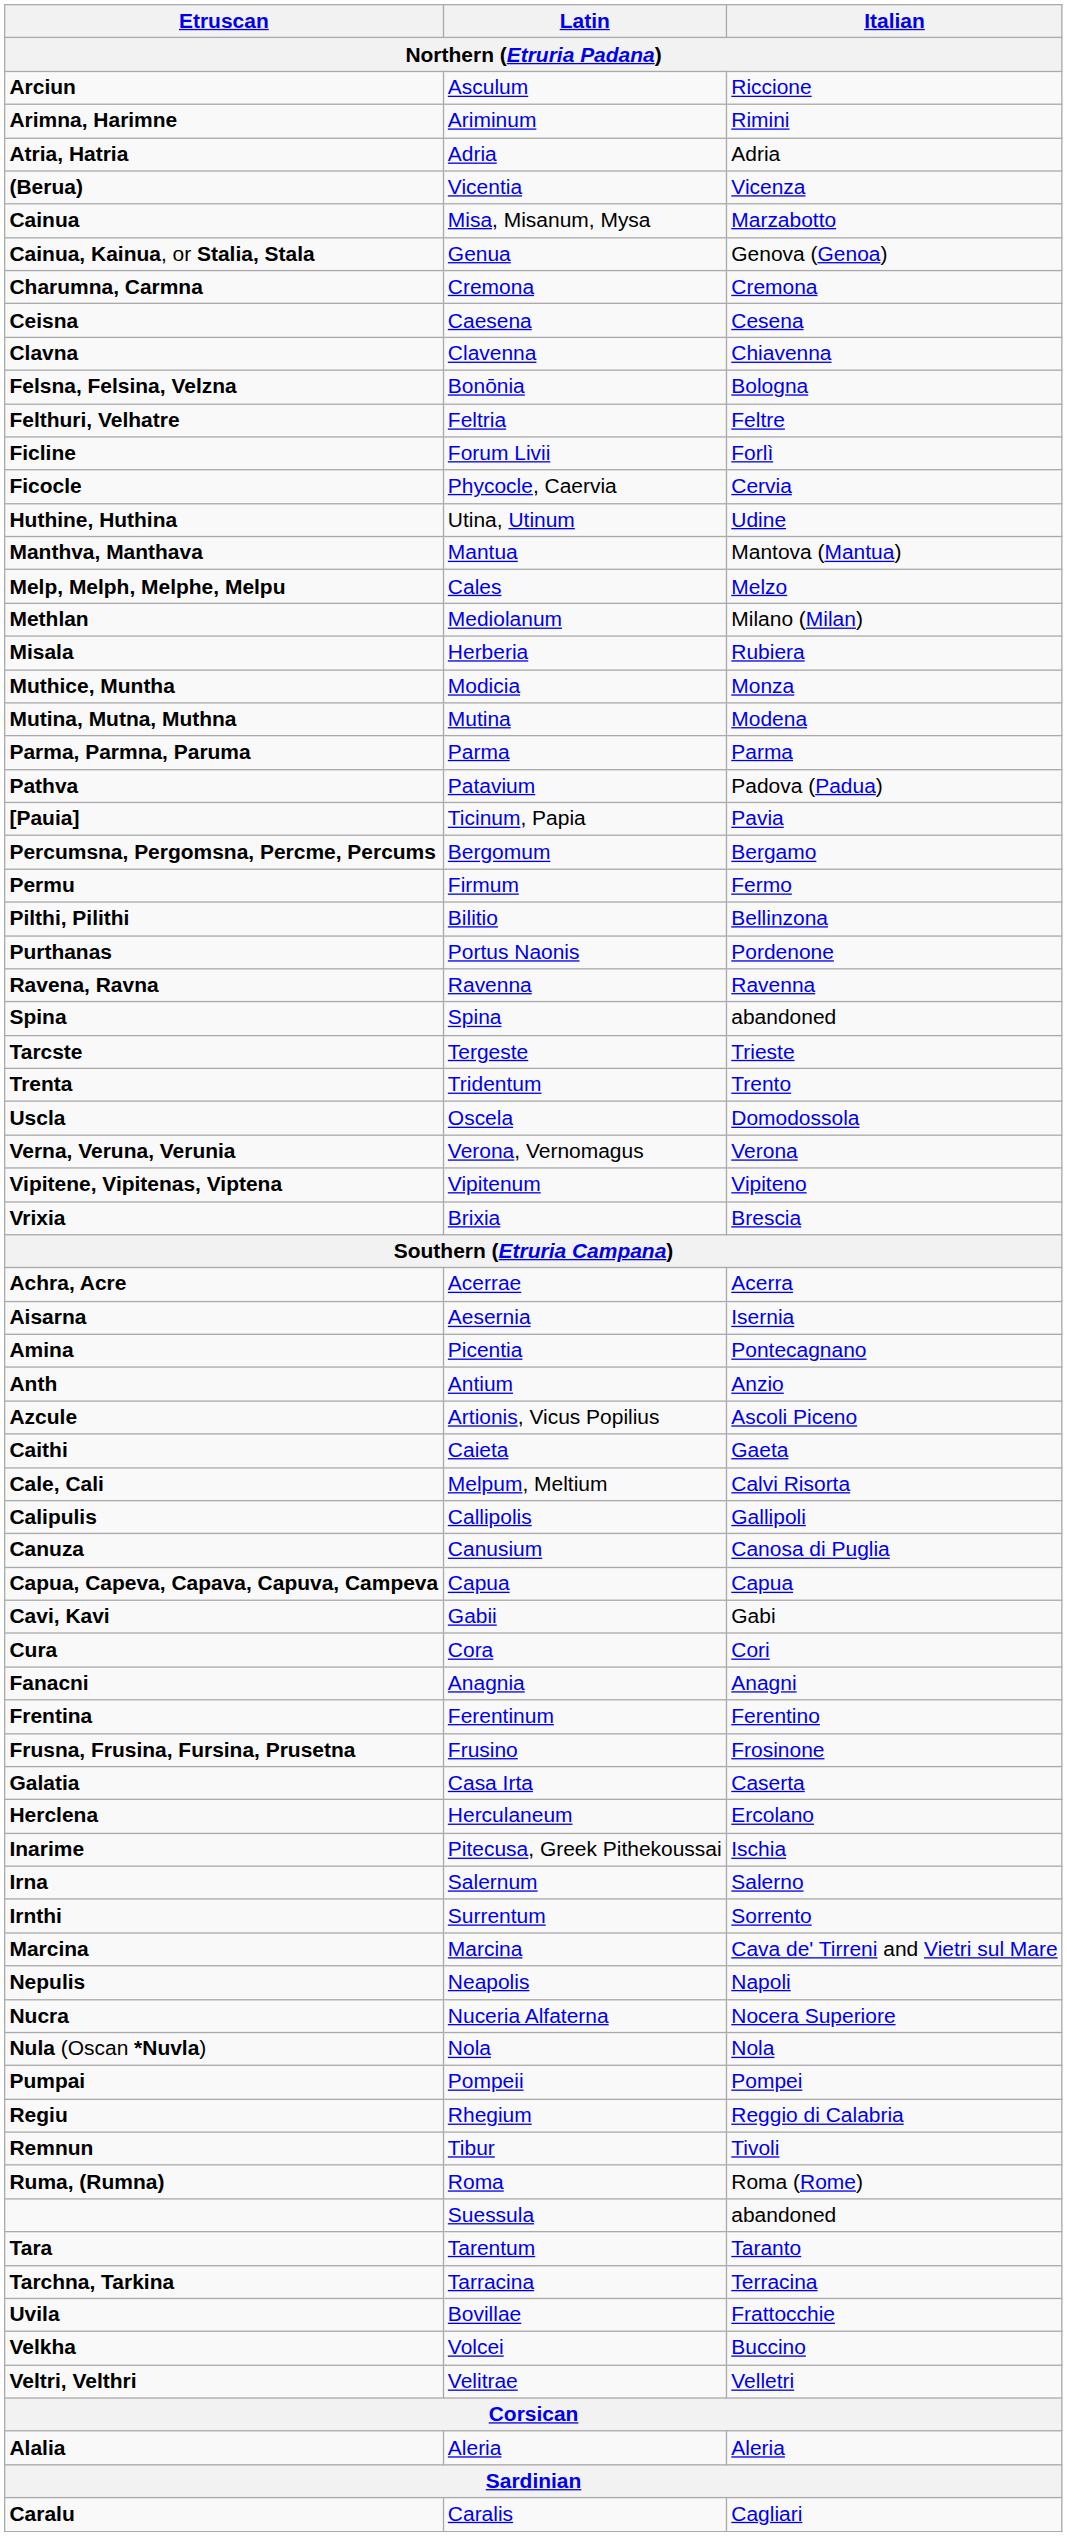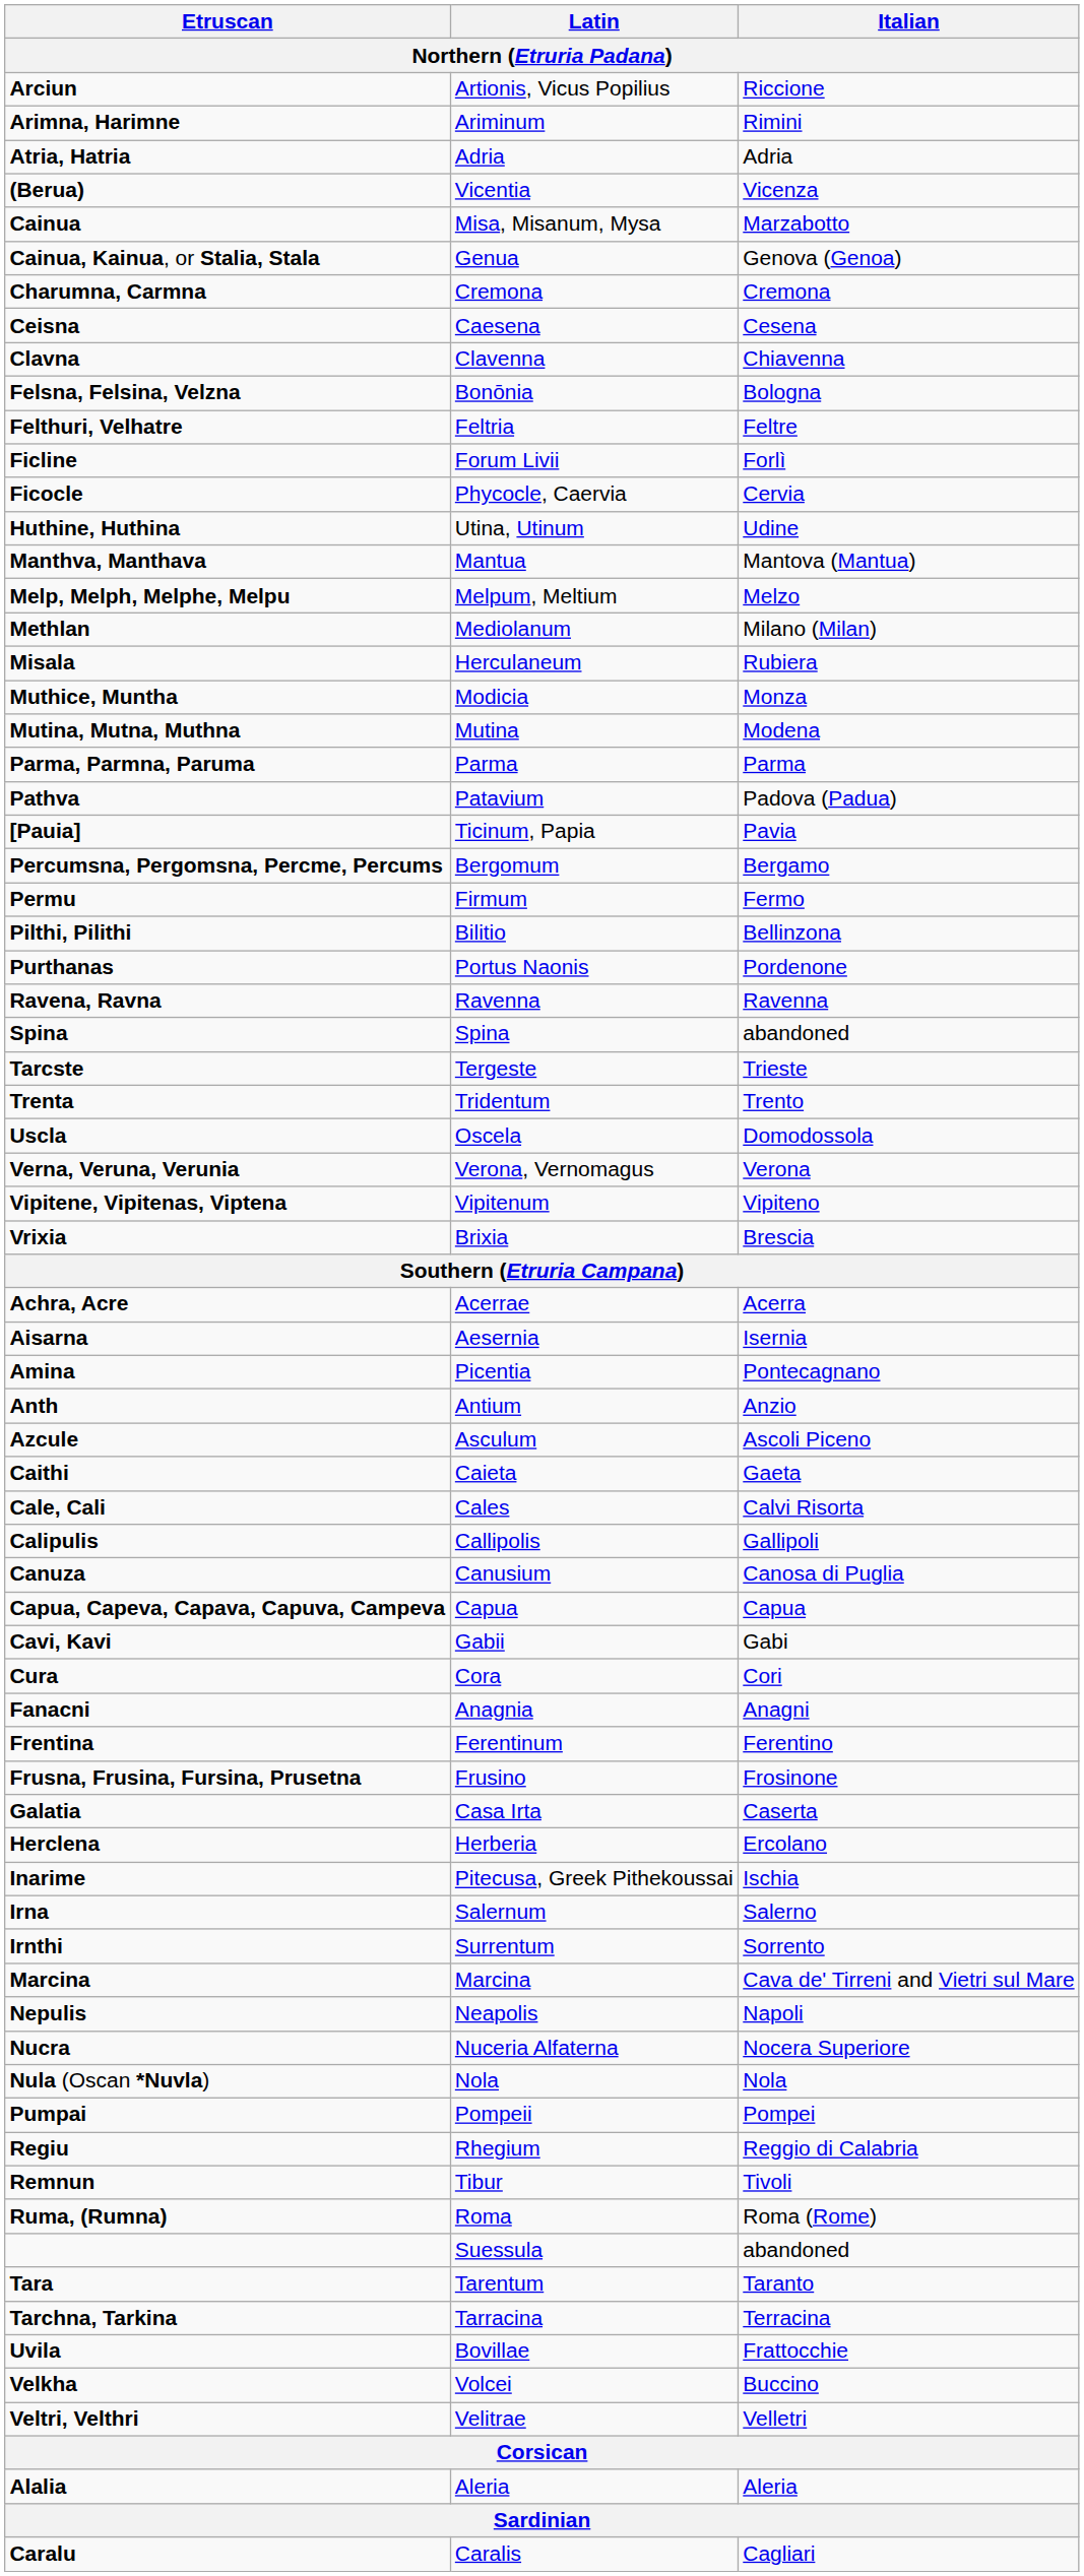Arciun | Latin / Northern (Etruria Padana): Asculum -> Artionis, Vicus Popilius
Melp, Melph, Melphe, Melpu | Latin / Northern (Etruria Padana): Cales -> Melpum, Meltium
Misala | Latin / Northern (Etruria Padana): Herberia -> Herculaneum
Azcule | Latin / Northern (Etruria Padana): Artionis, Vicus Popilius -> Asculum
Cale, Cali | Latin / Northern (Etruria Padana): Melpum, Meltium -> Cales
Herclena | Latin / Northern (Etruria Padana): Herculaneum -> Herberia
